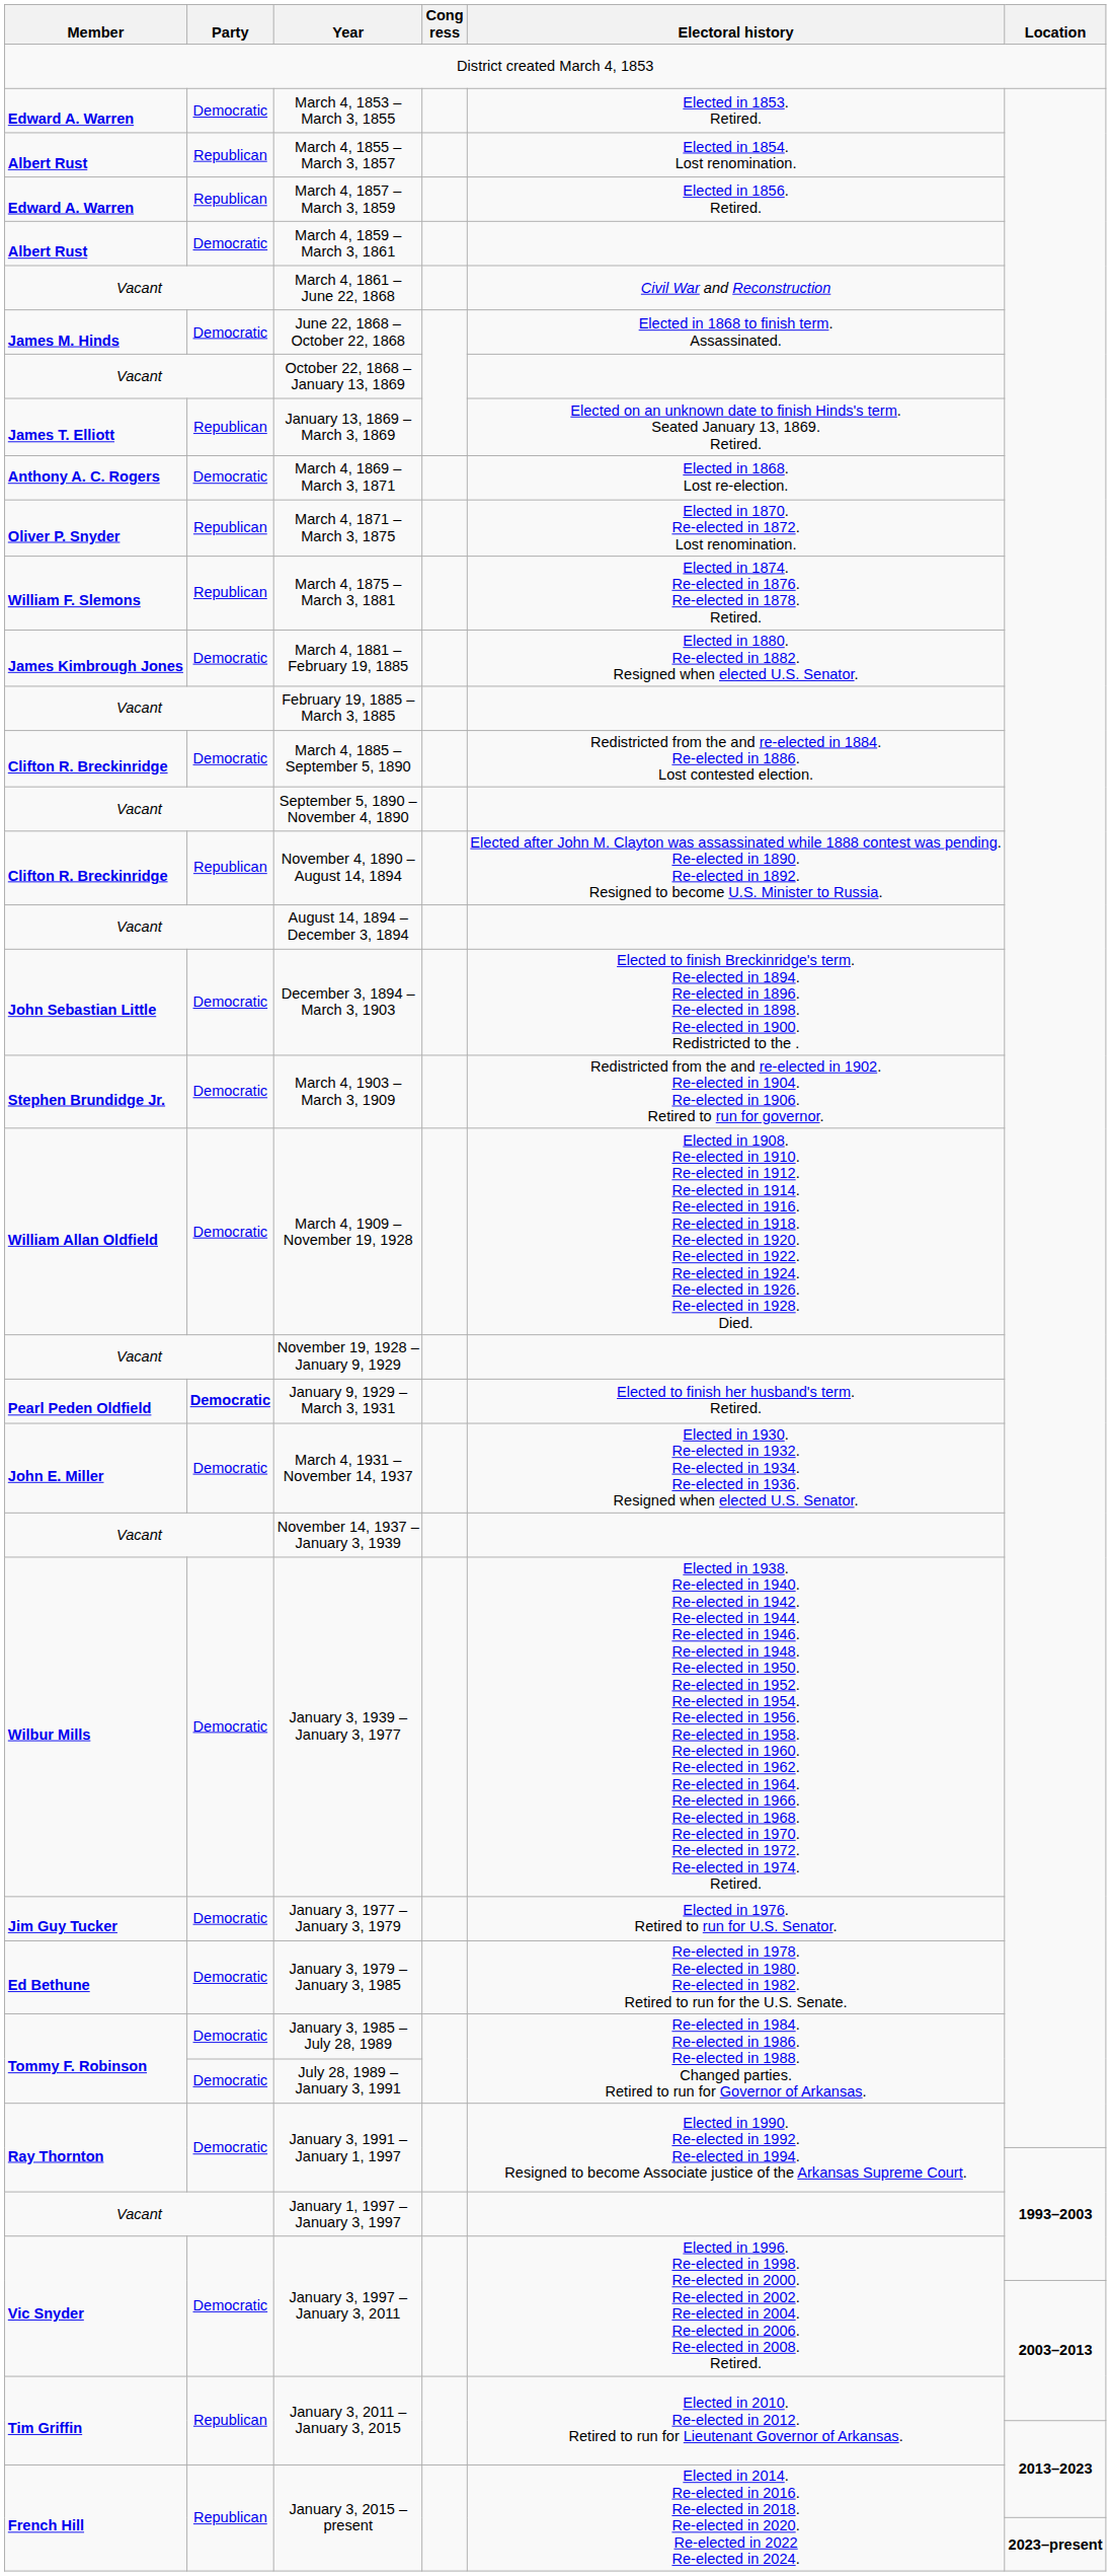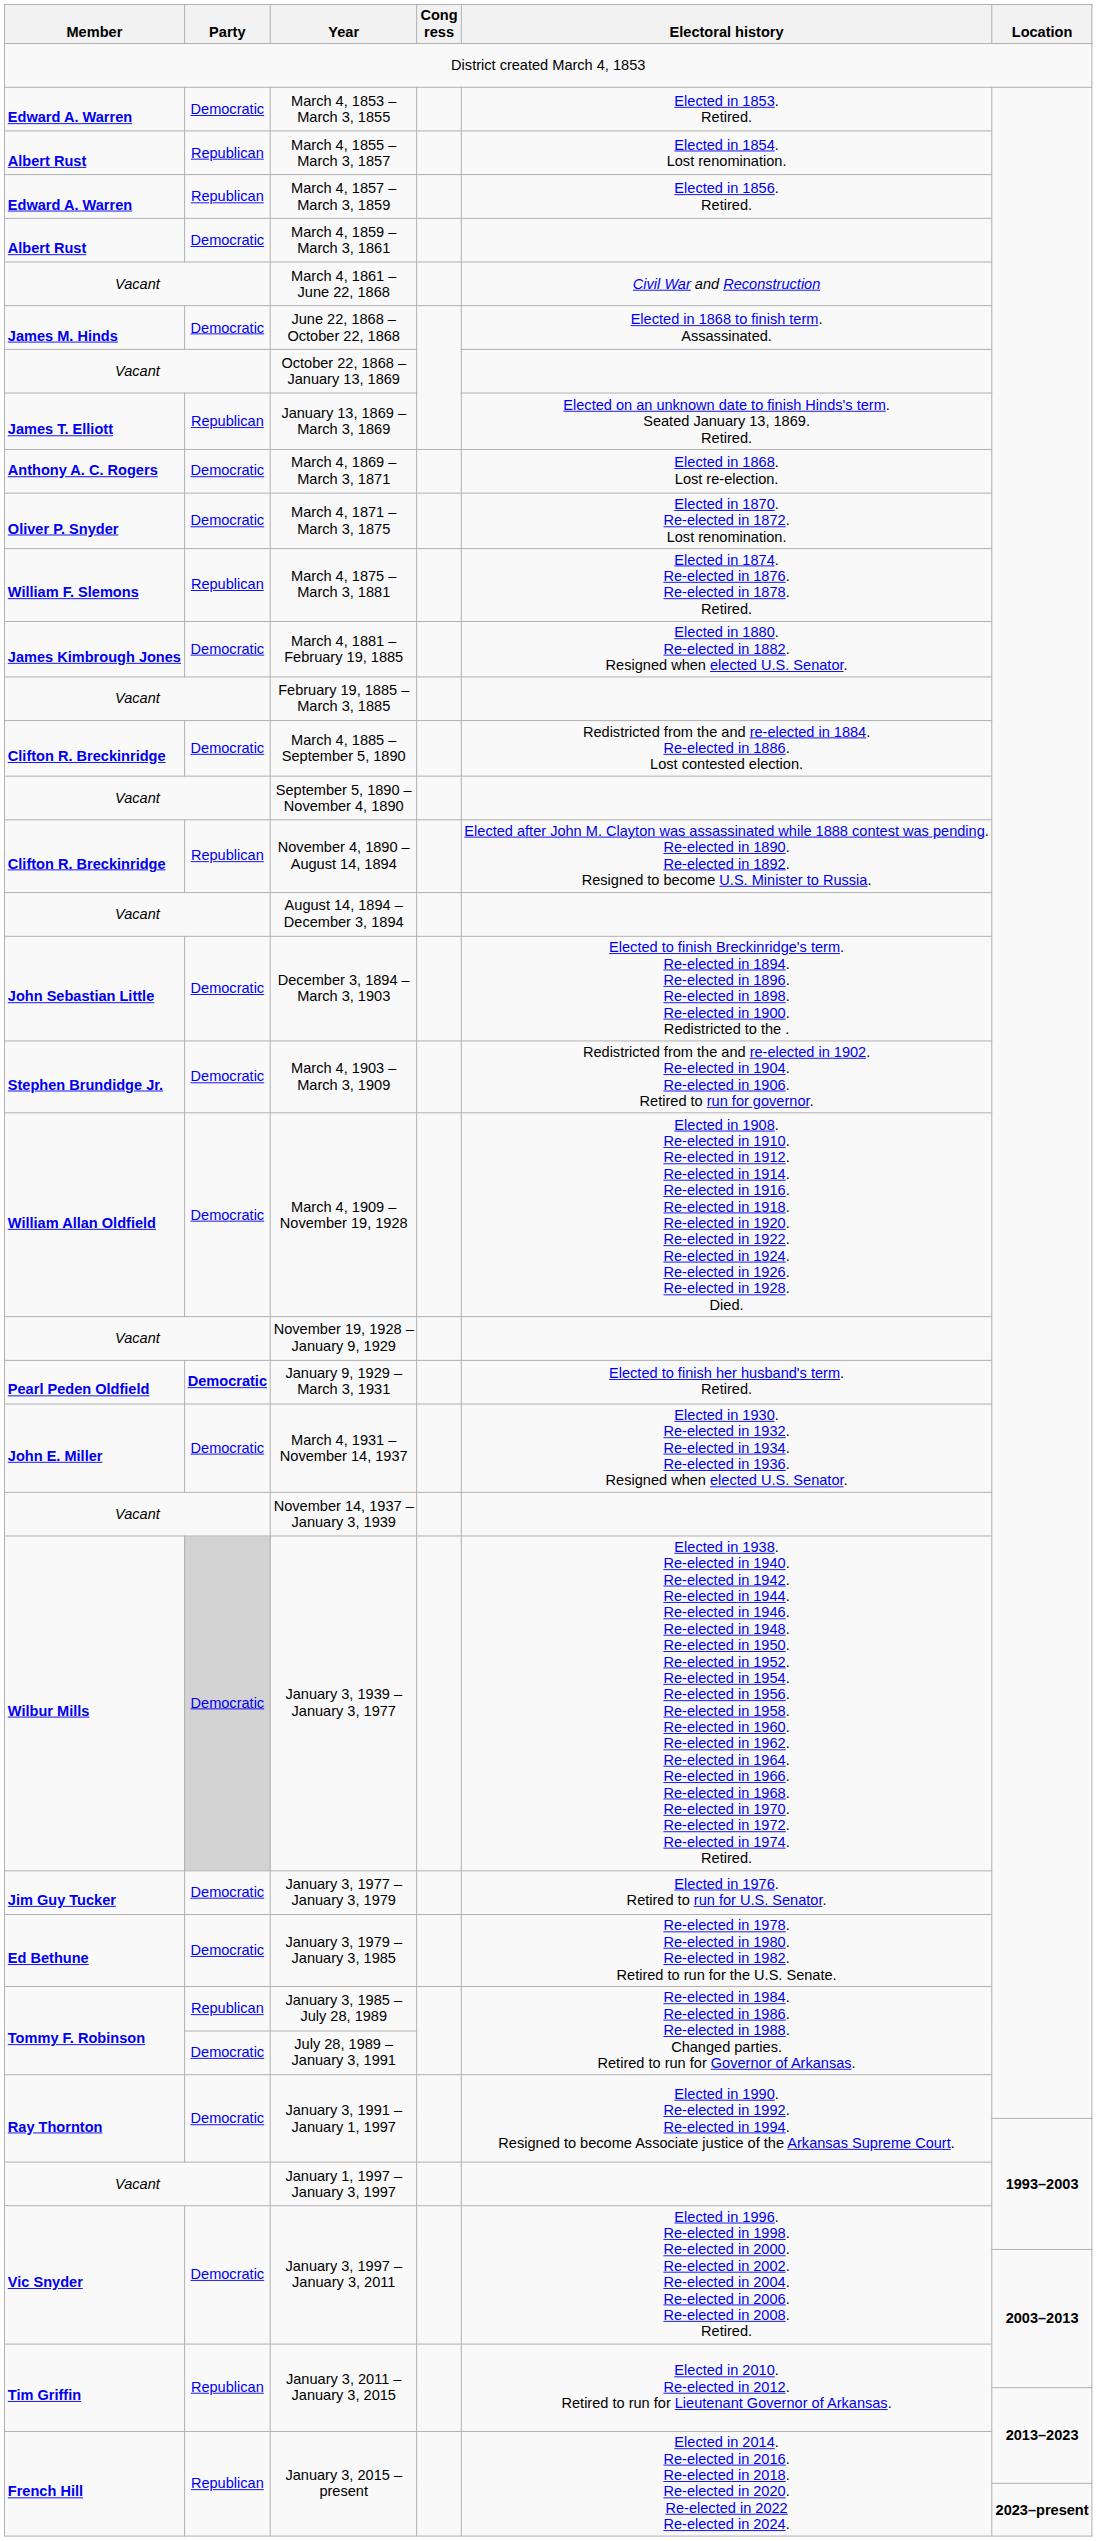March 4, 1871 – March 3, 1875 | Party: Republican -> Democratic
January 3, 1939 – January 3, 1977 | Party: no background -> lightgrey background
January 3, 1985 – July 28, 1989 | Party: Democratic -> Republican
